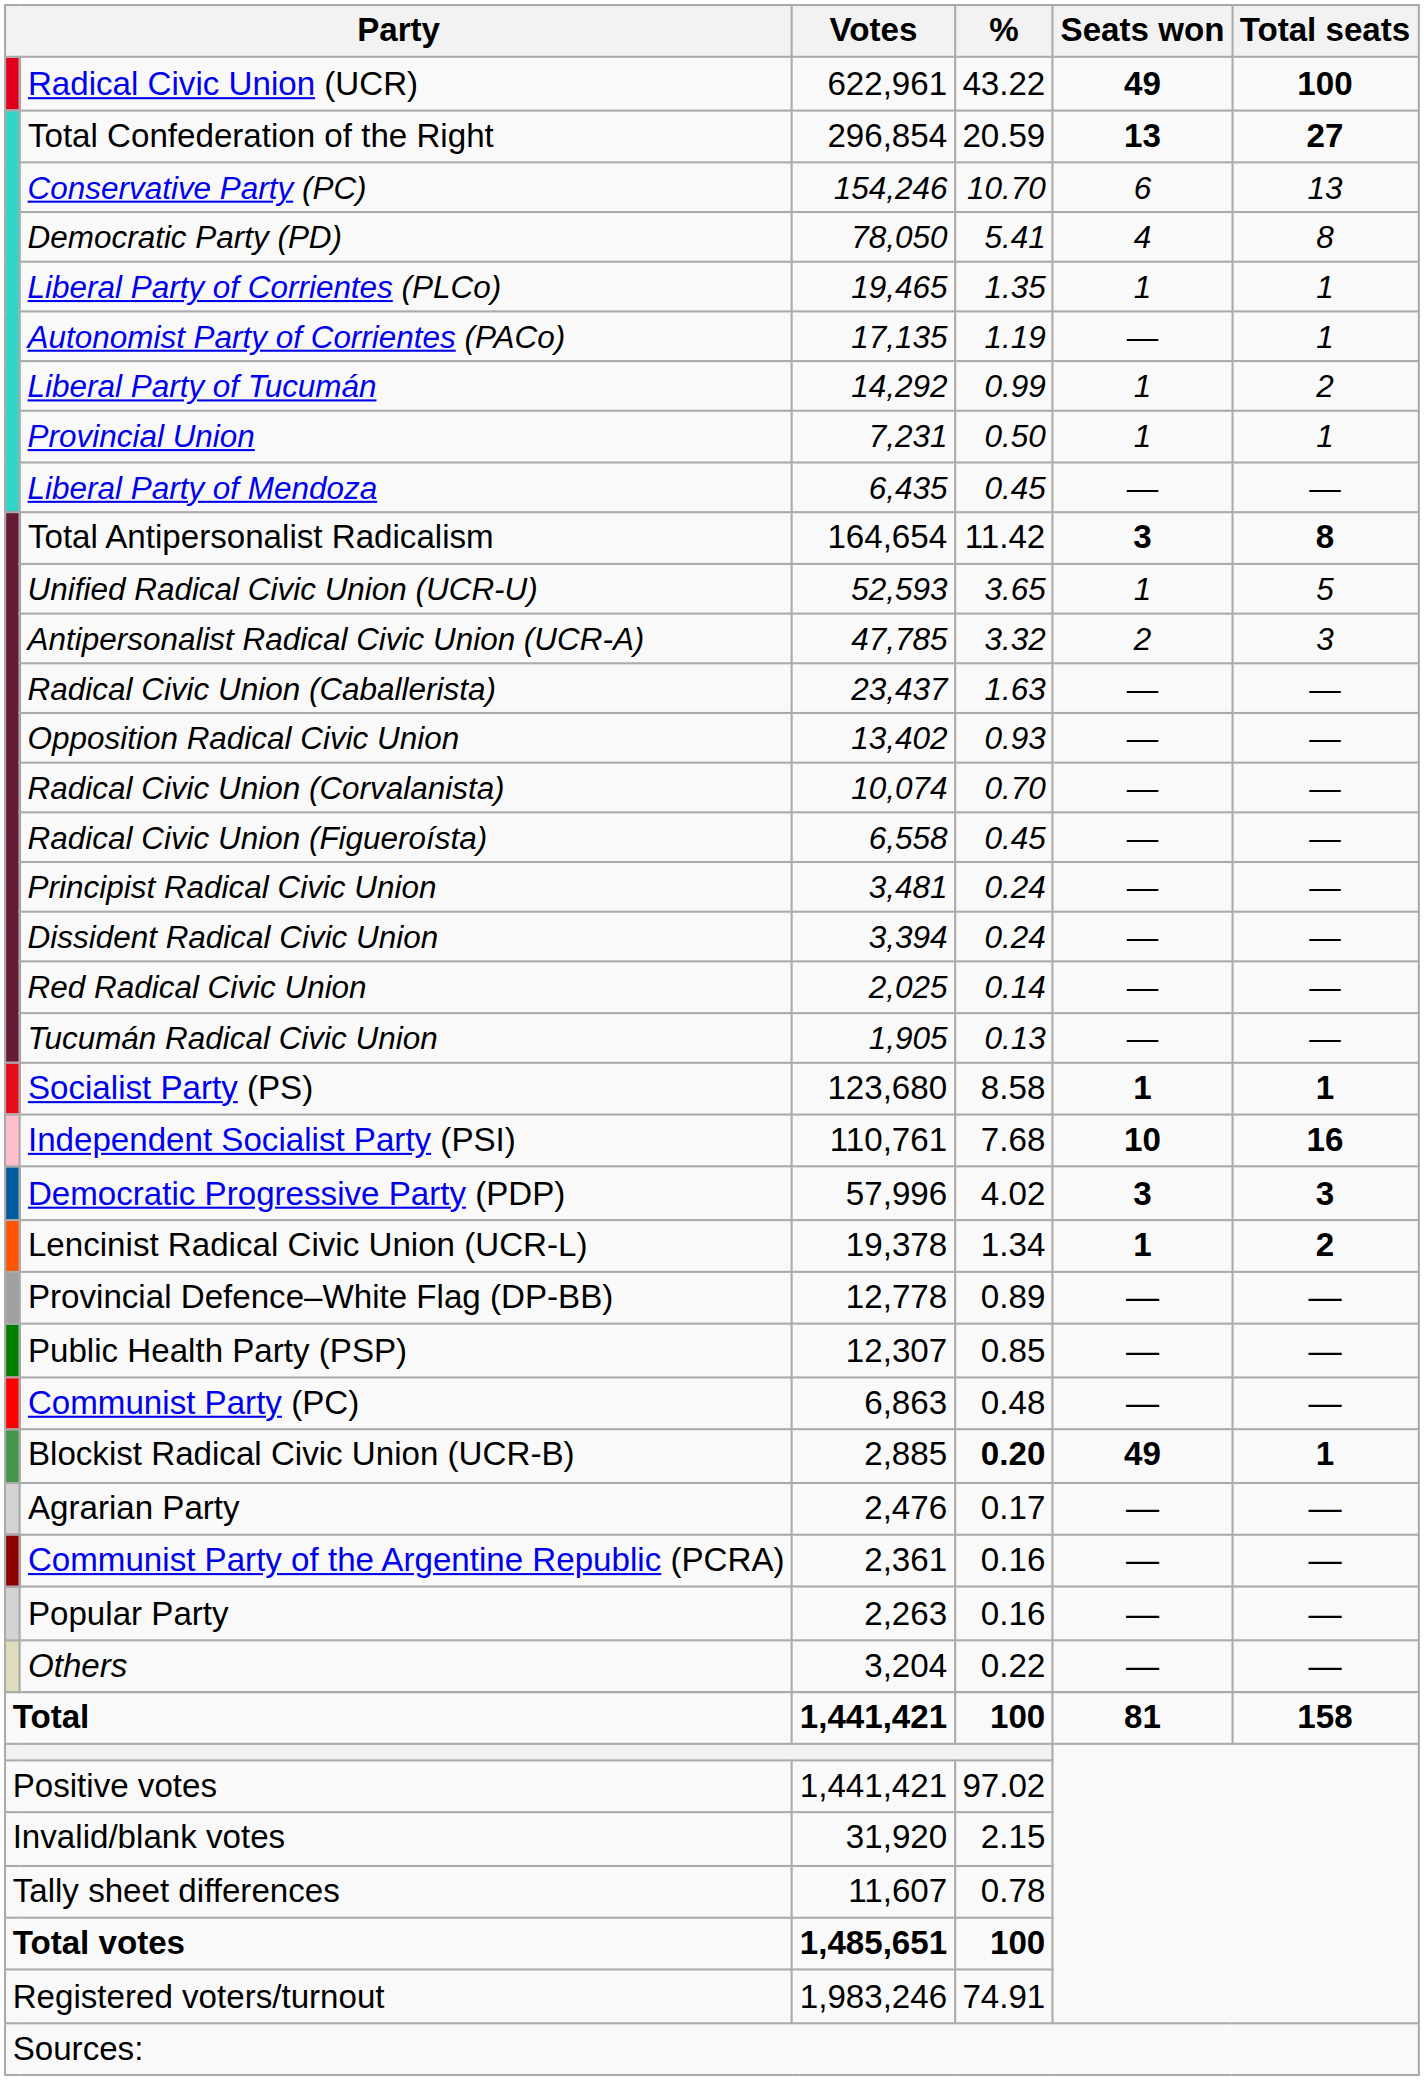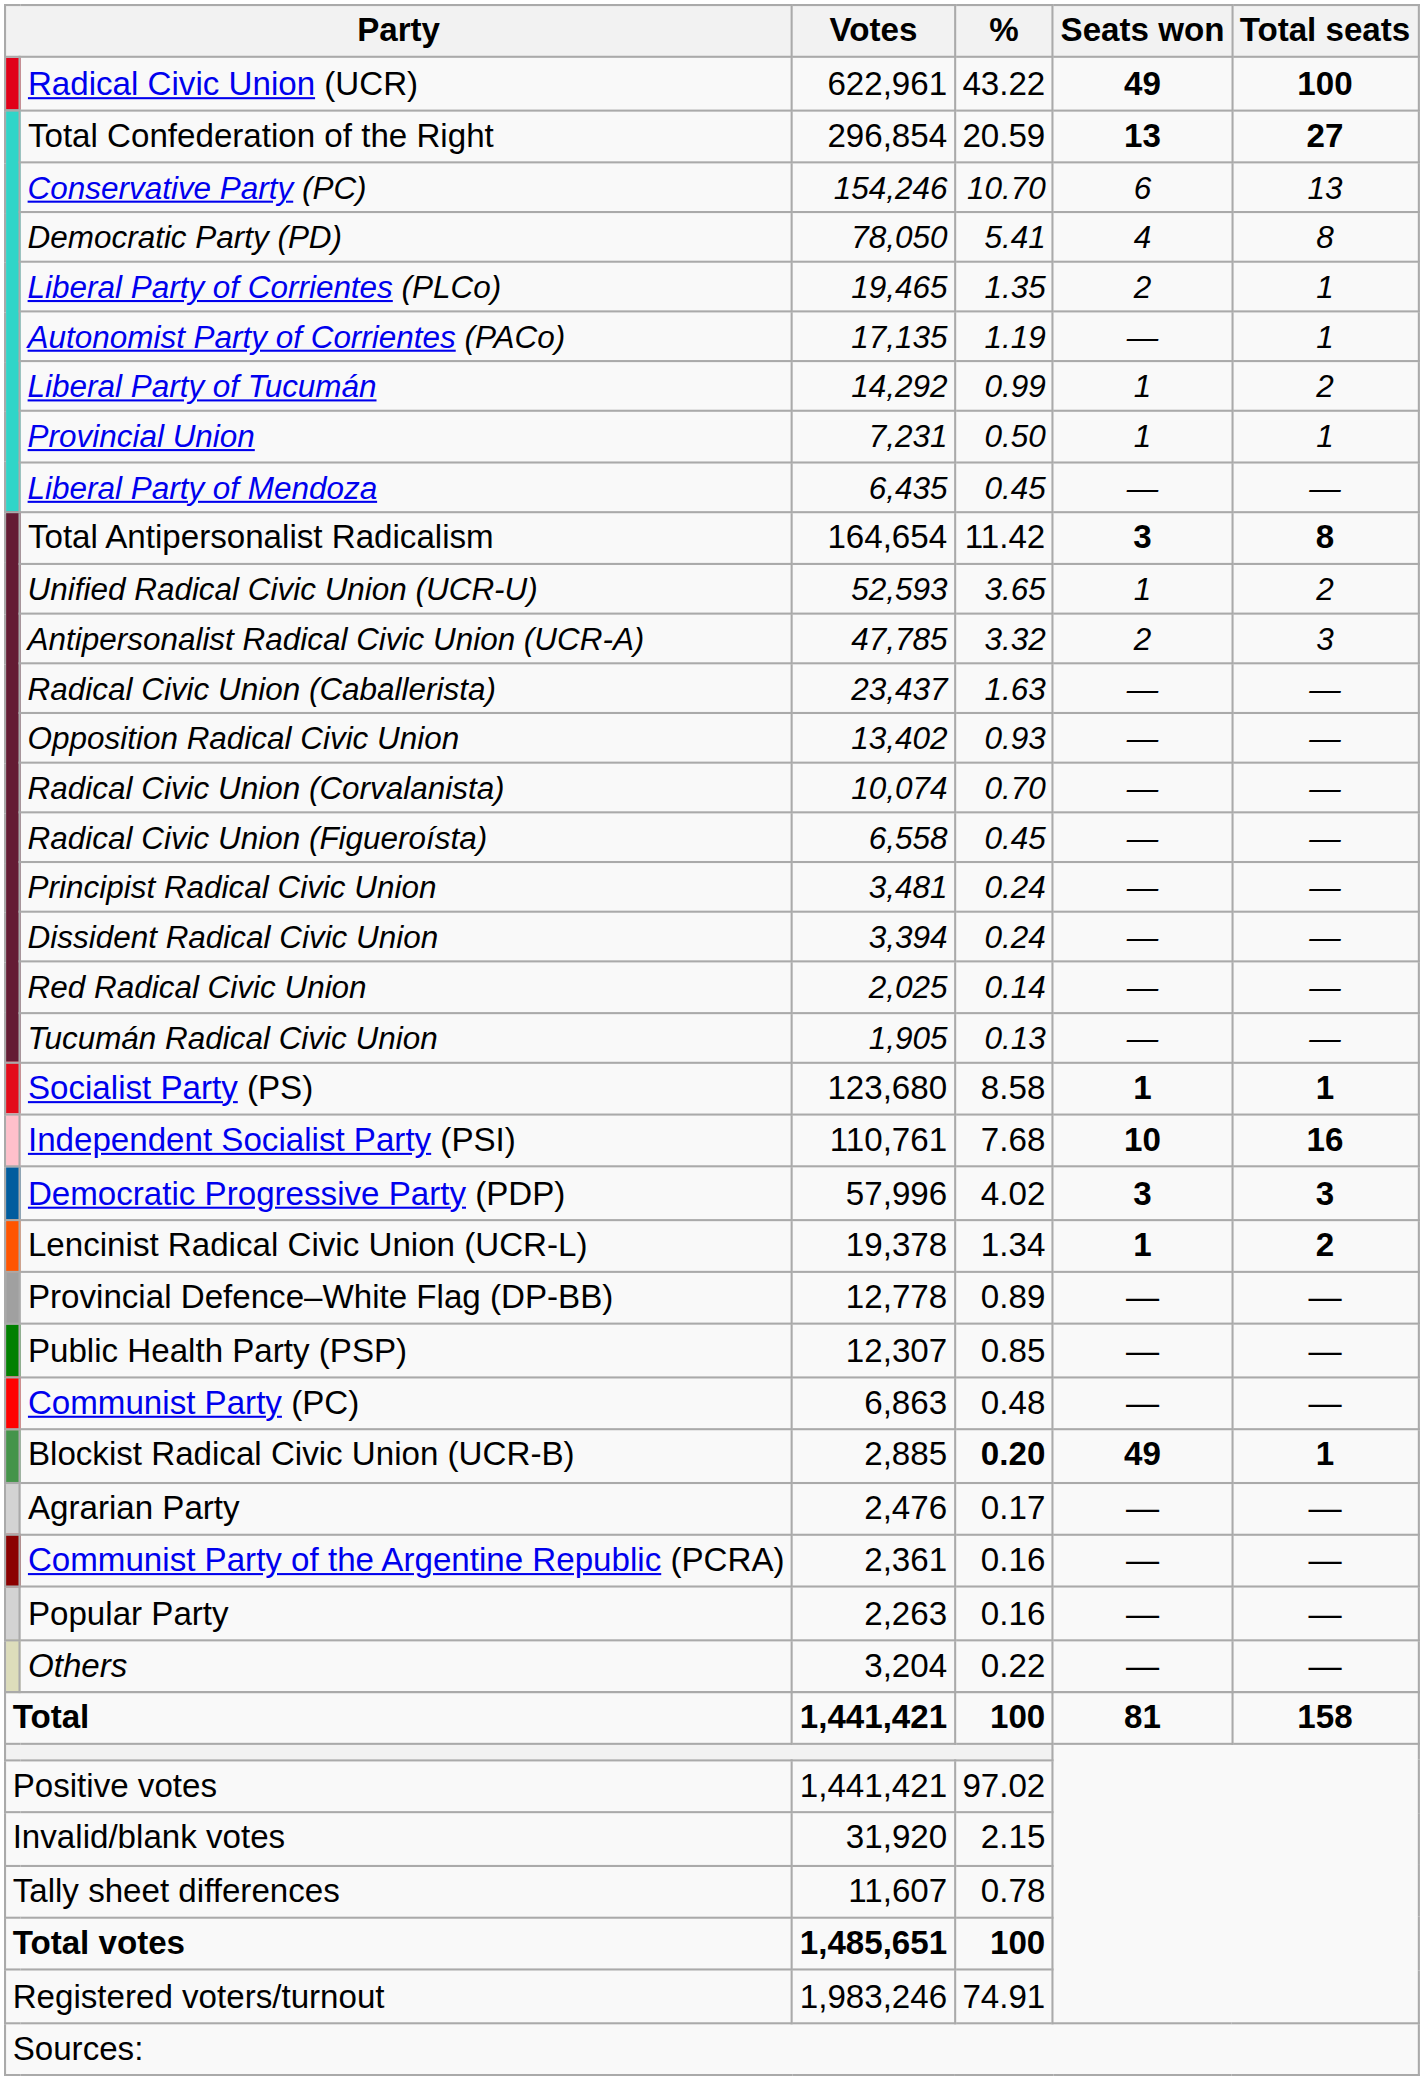Liberal Party of Corrientes (PLCo) | Seats won: 1 -> 2
Unified Radical Civic Union (UCR-U) | Total seats: 5 -> 2
